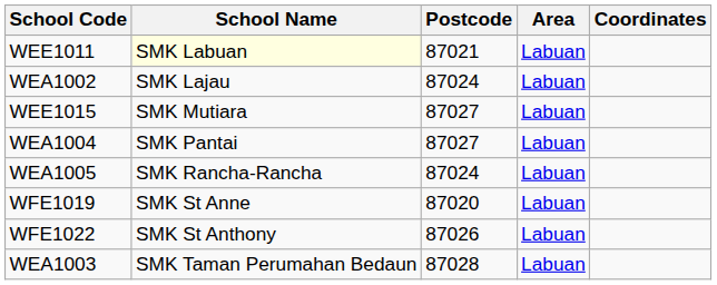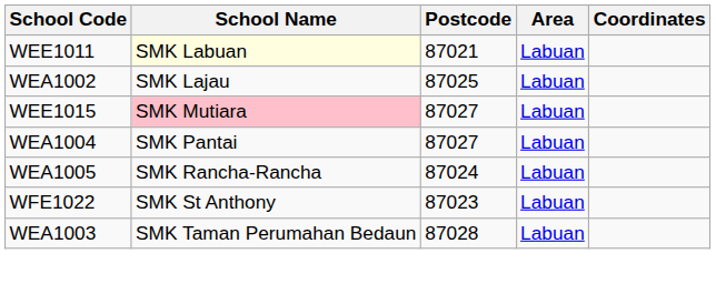WEA1002 | Postcode: 87024 -> 87025
WEE1015 | School Name: no background -> pink background
- row: WFE1019 | SMK St Anne | 87020 | Labuan
WFE1022 | Postcode: 87026 -> 87023
